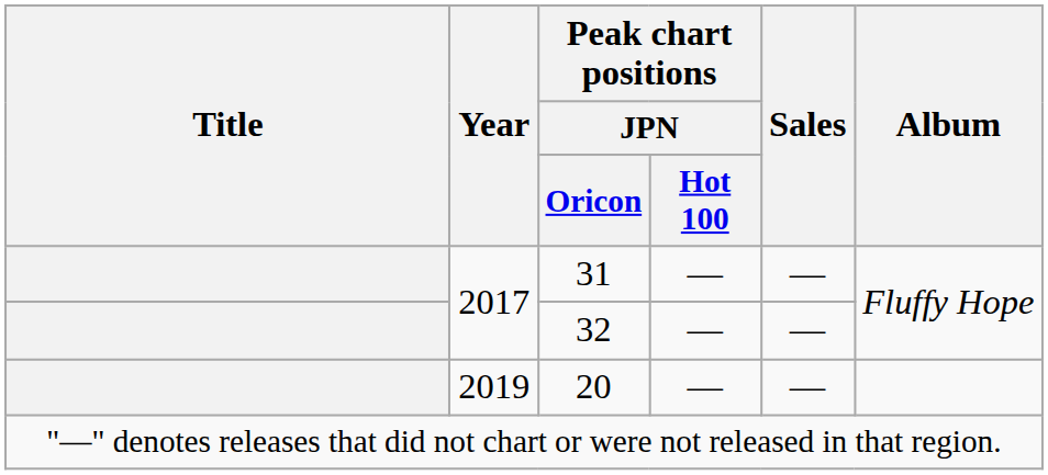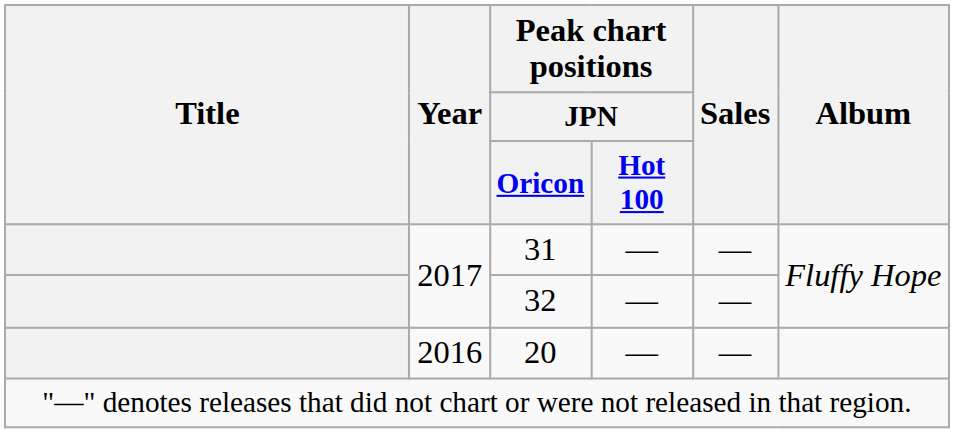20 | Year: 2019 -> 2016
